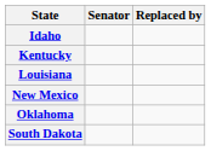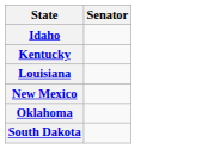- column: Replaced by
